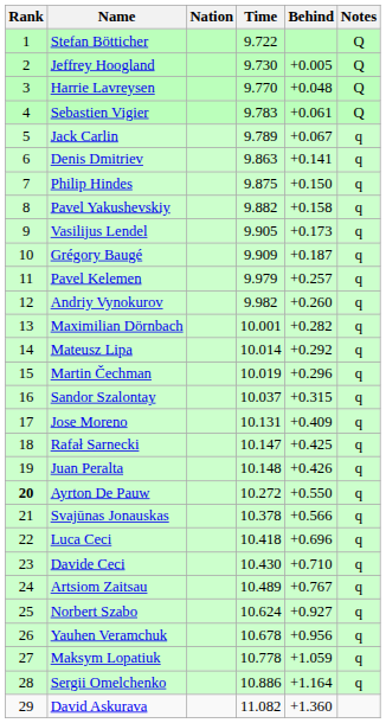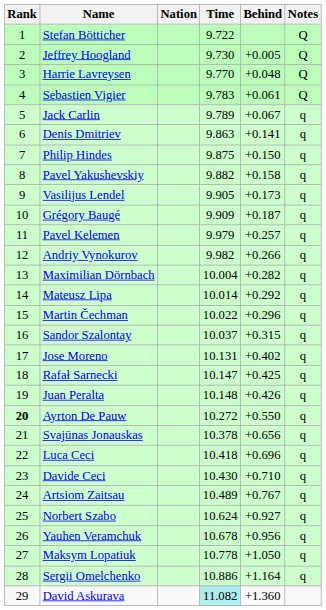Andriy Vynokurov | Behind: +0.260 -> +0.266
Maximilian Dörnbach | Time: 10.001 -> 10.004
Martin Čechman | Time: 10.019 -> 10.022
Jose Moreno | Behind: +0.409 -> +0.402
Svajūnas Jonauskas | Behind: +0.566 -> +0.656
Maksym Lopatiuk | Behind: +1.059 -> +1.050
David Askurava | Time: no background -> paleturquoise background
